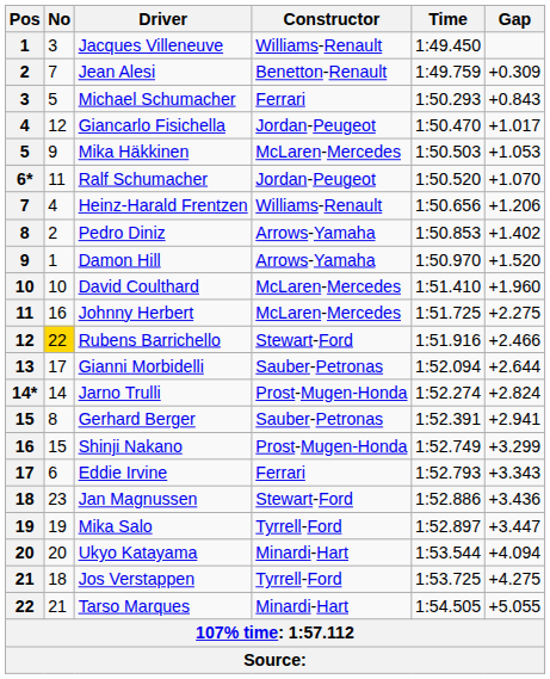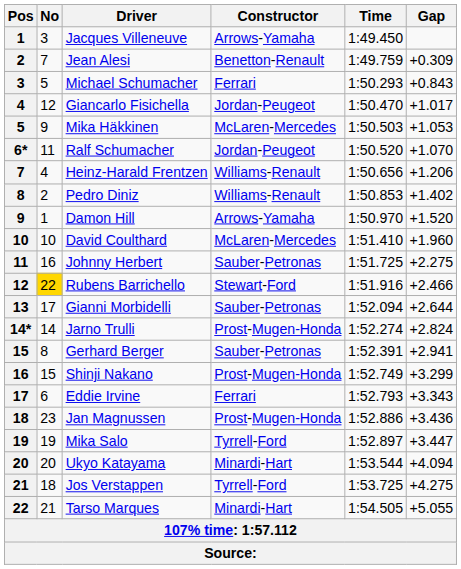Jacques Villeneuve | Constructor: Williams-Renault -> Arrows-Yamaha
Pedro Diniz | Constructor: Arrows-Yamaha -> Williams-Renault
Johnny Herbert | Constructor: McLaren-Mercedes -> Sauber-Petronas
Jan Magnussen | Constructor: Stewart-Ford -> Prost-Mugen-Honda
